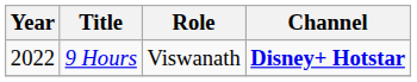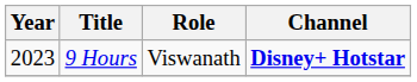9 Hours | Year: 2022 -> 2023
